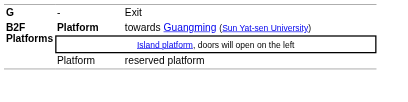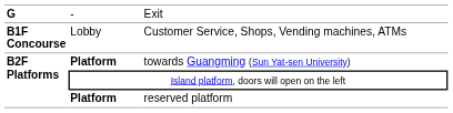+ row: B1F Concourse | Lobby | Customer Service, Shops, Vending machines, ATMs
reserved platform | column 2: normal -> bold
